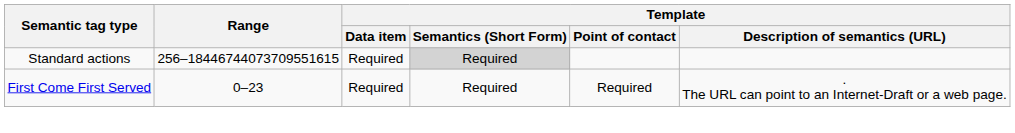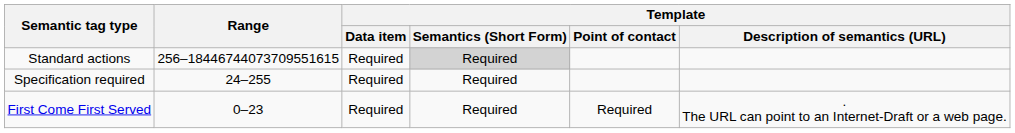+ row: Specification required | 24–255 | Required | Required
